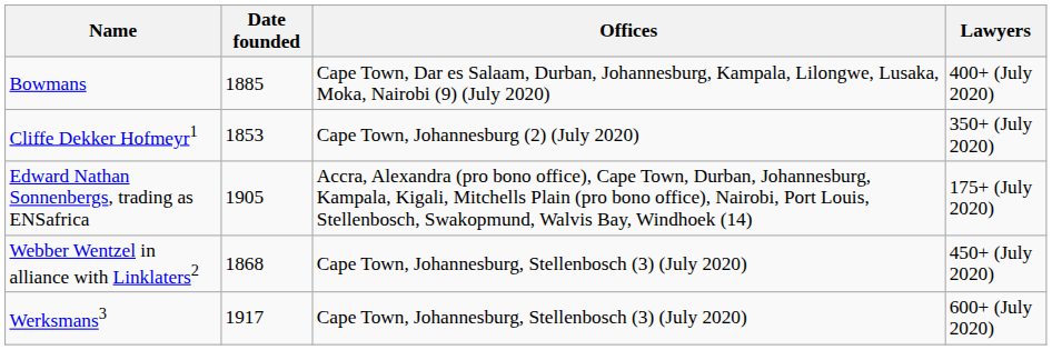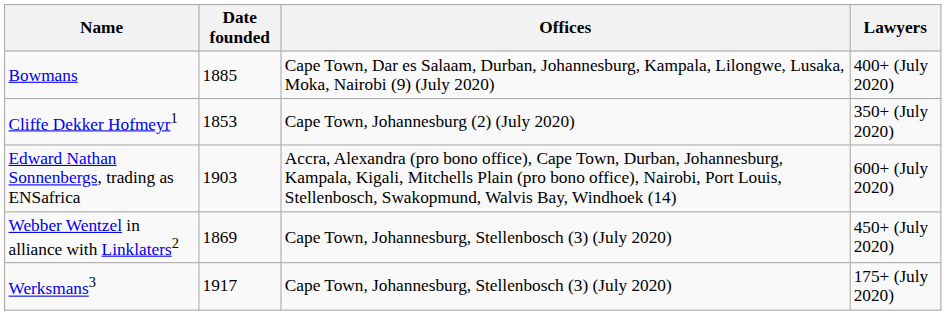Edward Nathan Sonnenbergs, trading as ENSafrica | Date founded: 1905 -> 1903
Edward Nathan Sonnenbergs, trading as ENSafrica | Lawyers: 175+ (July 2020) -> 600+ (July 2020)
Webber Wentzel in alliance with Linklaters2 | Date founded: 1868 -> 1869
Werksmans3 | Lawyers: 600+ (July 2020) -> 175+ (July 2020)
